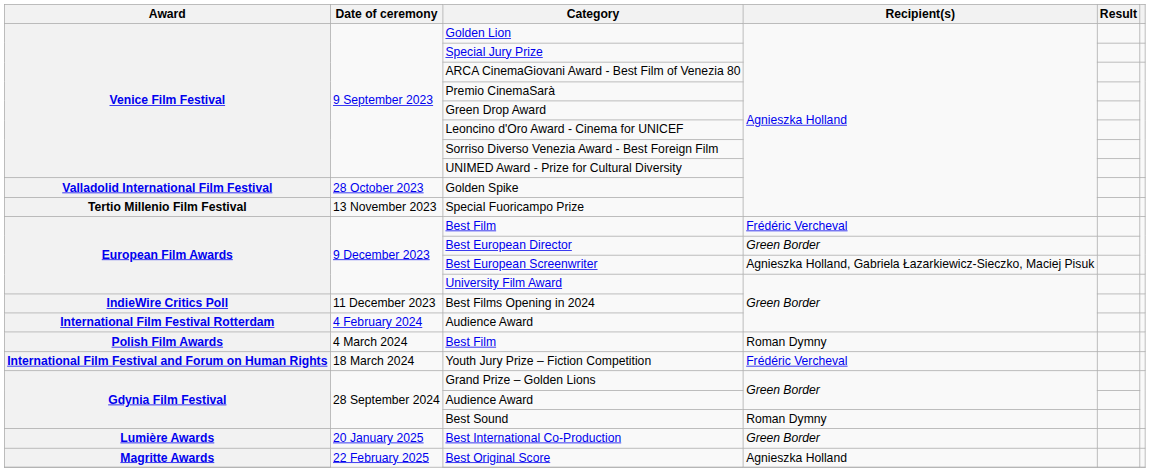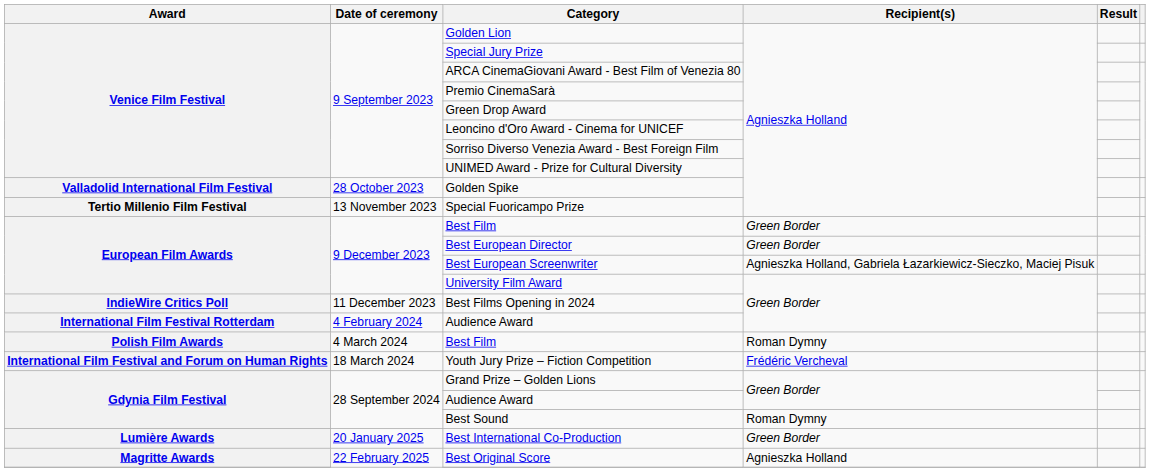European Film Awards / Best Film | Recipient(s): Frédéric Vercheval -> Green Border
